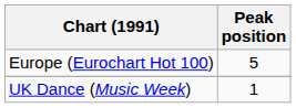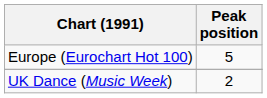UK Dance (Music Week) | Peak position: 1 -> 2
